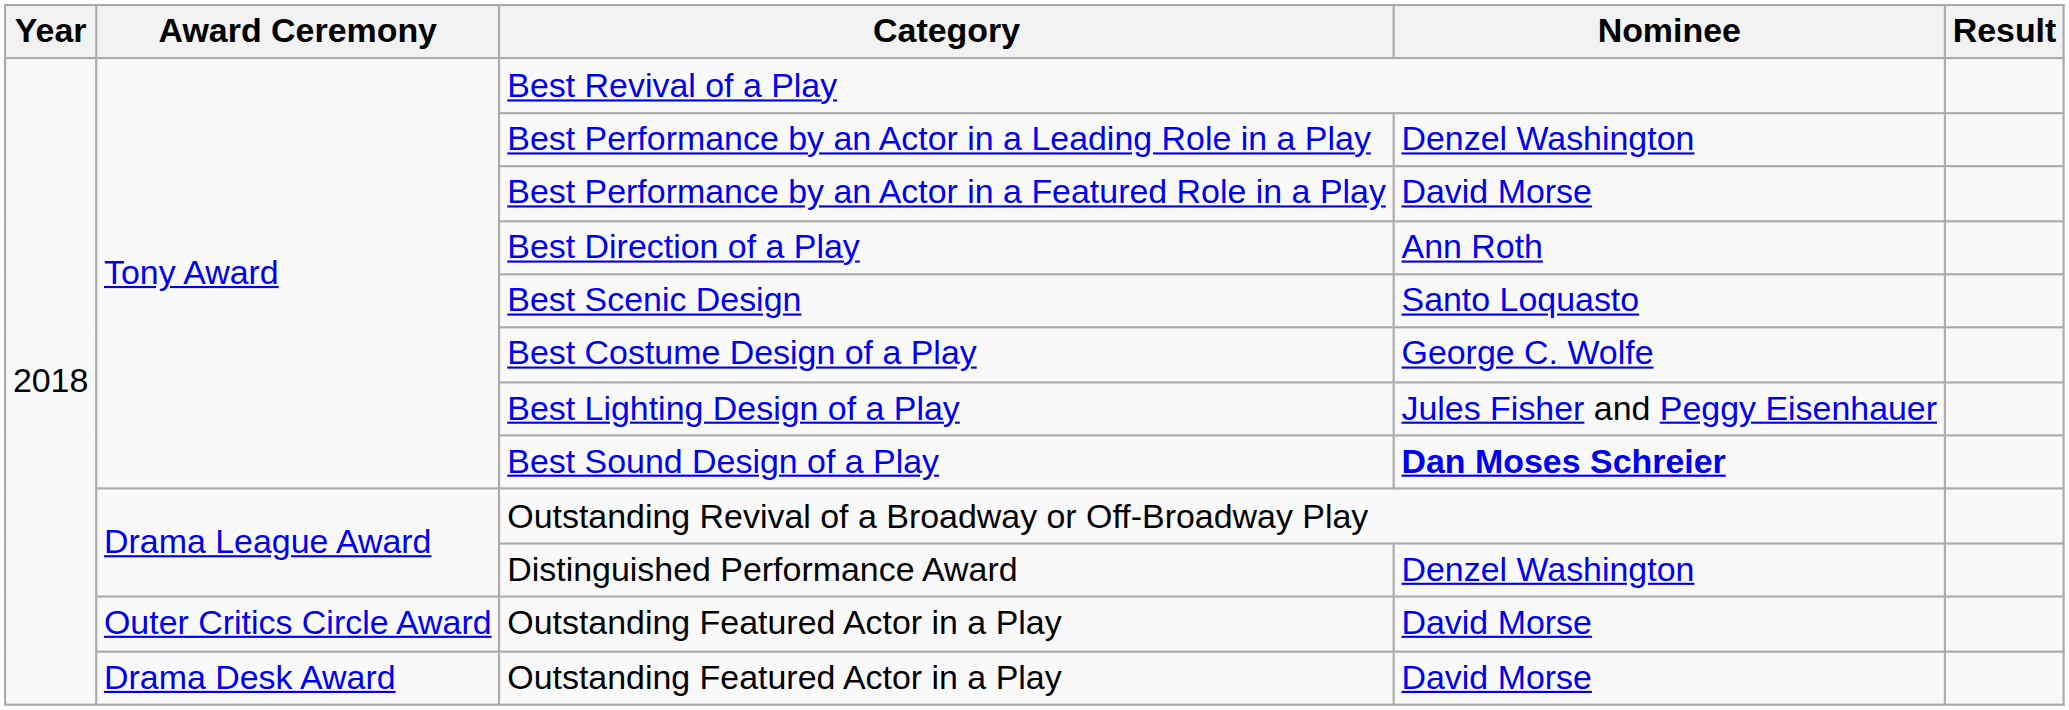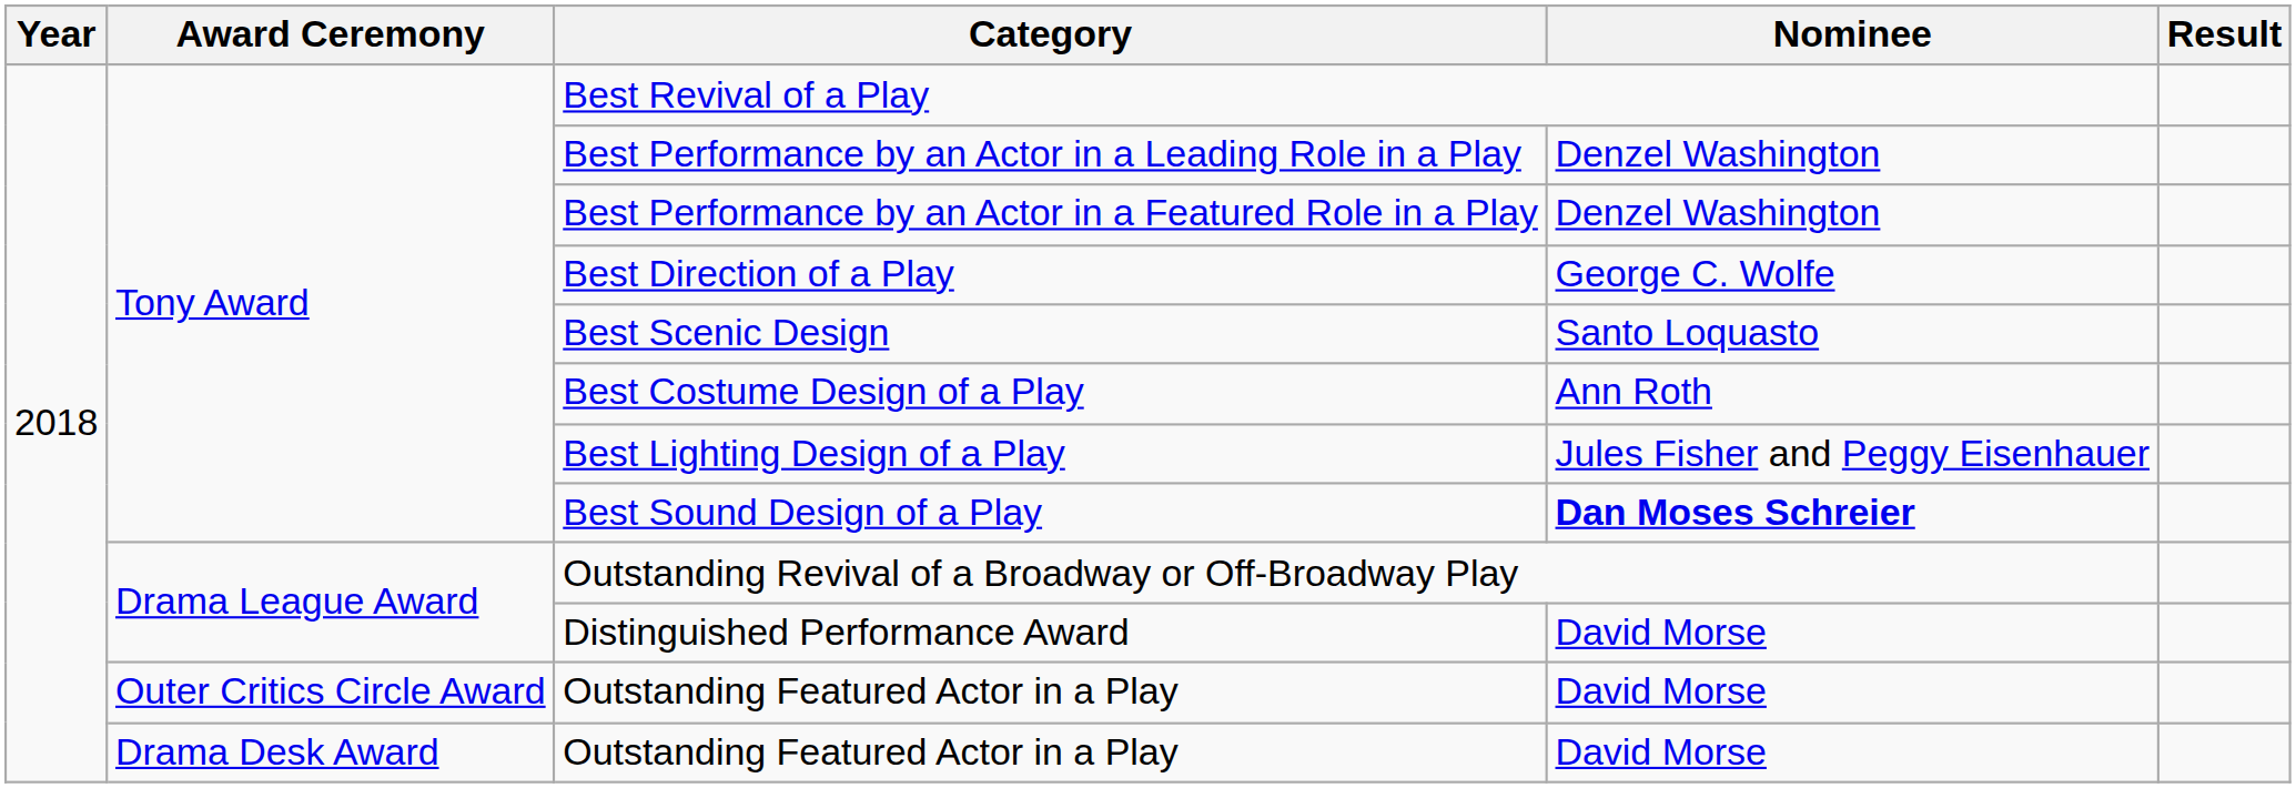Best Performance by an Actor in a Featured Role in a Play | Nominee: David Morse -> Denzel Washington
Best Direction of a Play | Nominee: Ann Roth -> George C. Wolfe
Best Costume Design of a Play | Nominee: George C. Wolfe -> Ann Roth
Distinguished Performance Award | Nominee: Denzel Washington -> David Morse
